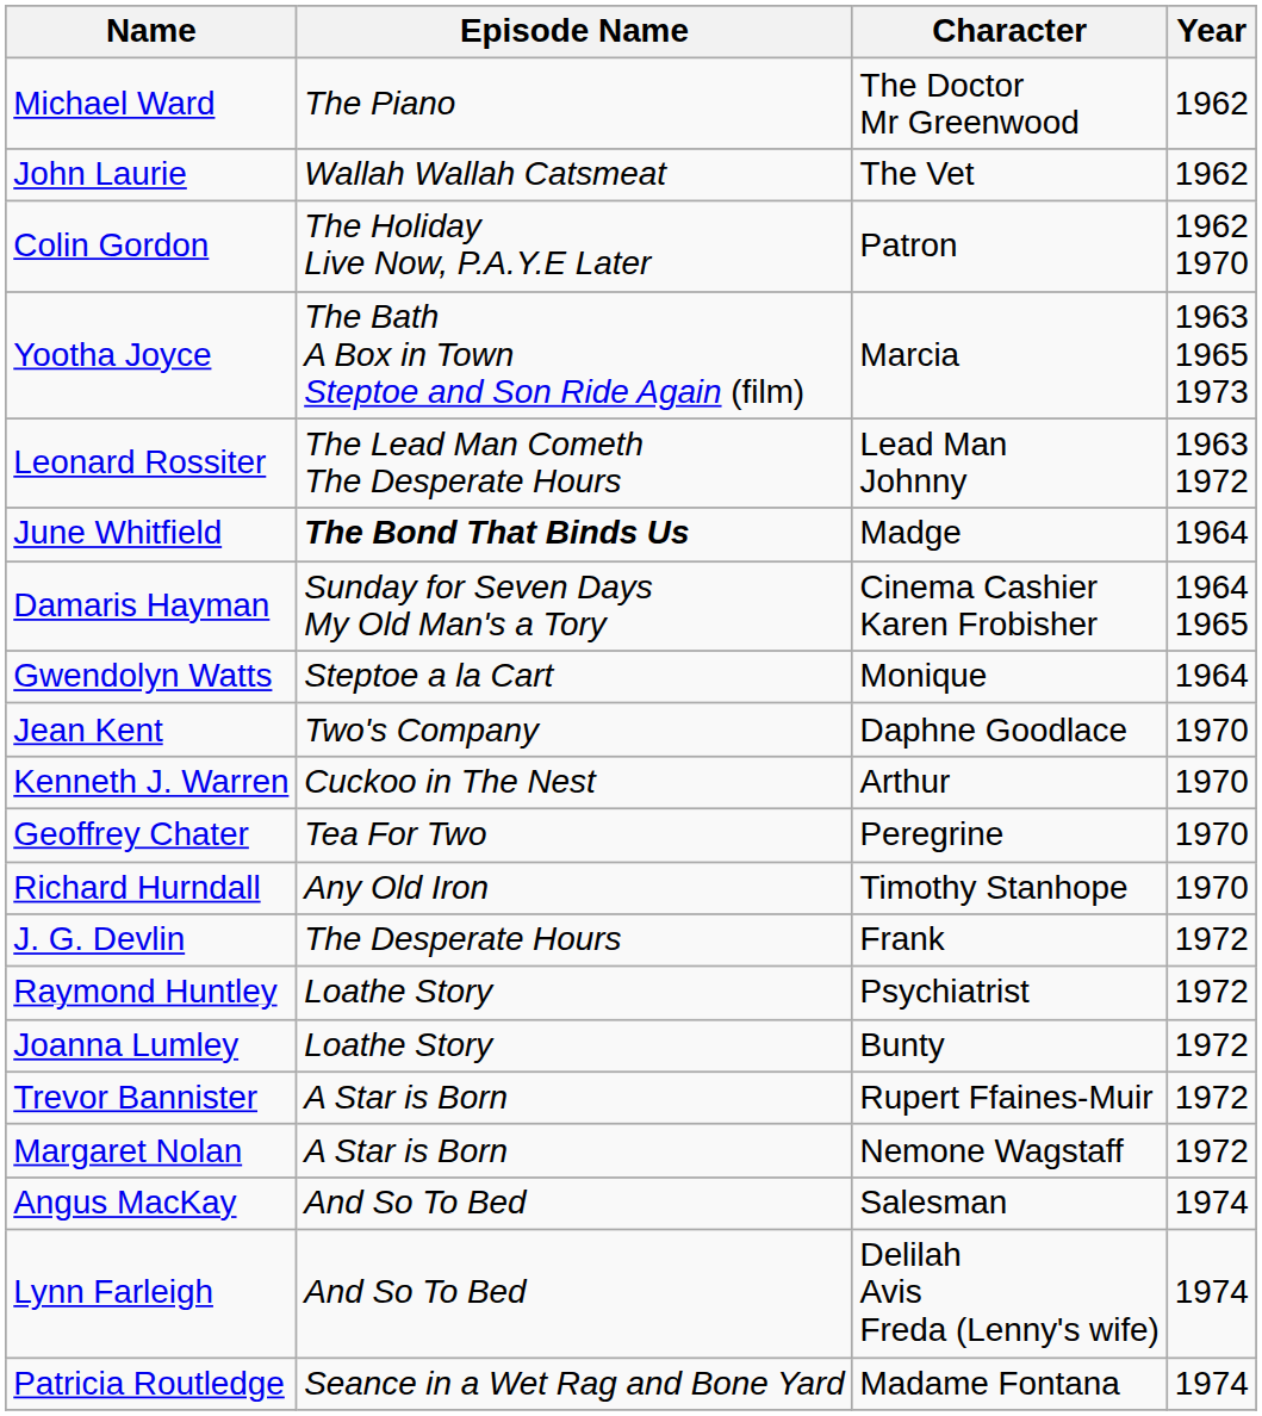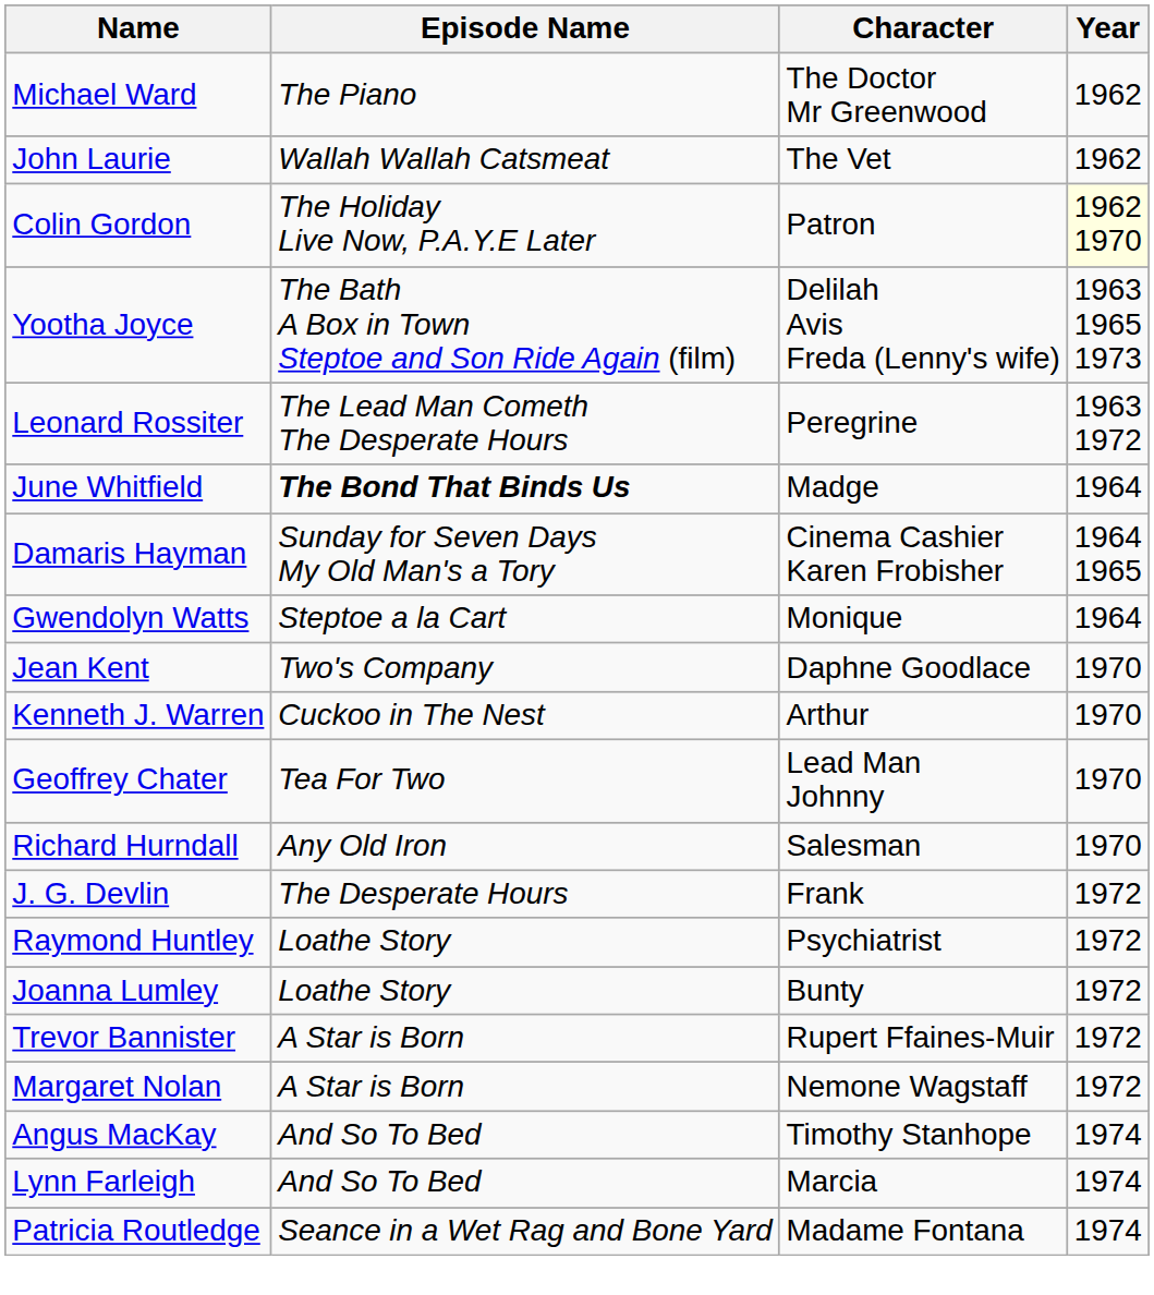Colin Gordon | Year: no background -> lightyellow background
Yootha Joyce | Character: Marcia -> Delilah Avis Freda (Lenny's wife)
Leonard Rossiter | Character: Lead Man Johnny -> Peregrine
Geoffrey Chater | Character: Peregrine -> Lead Man Johnny
Richard Hurndall | Character: Timothy Stanhope -> Salesman
Angus MacKay | Character: Salesman -> Timothy Stanhope
Lynn Farleigh | Character: Delilah Avis Freda (Lenny's wife) -> Marcia
